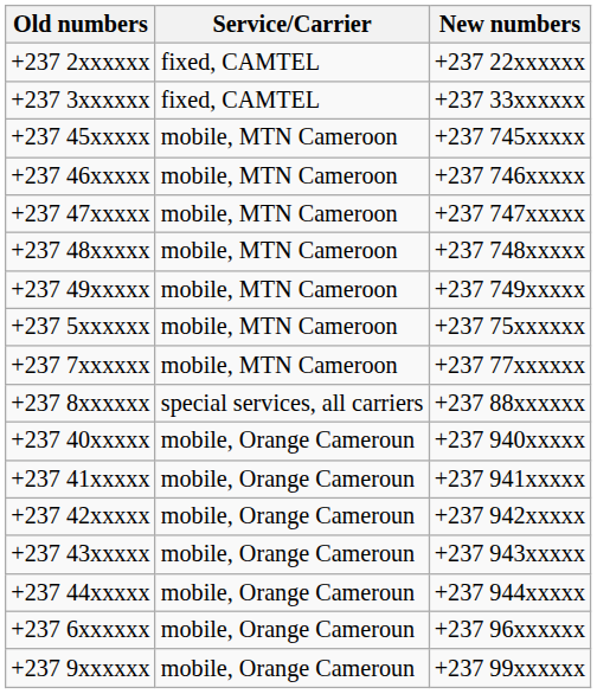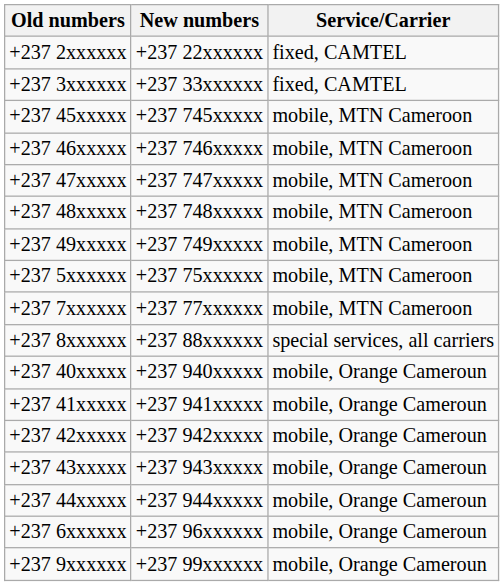columns swapped: New numbers <-> Service/Carrier
